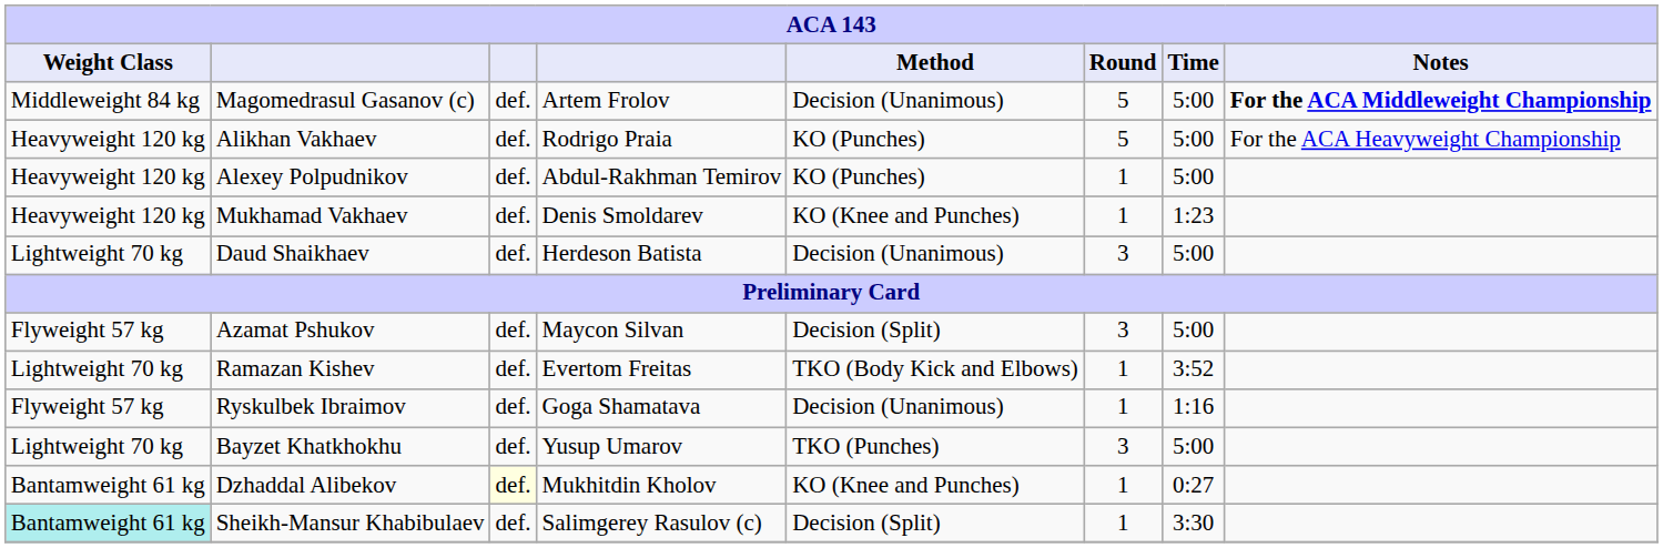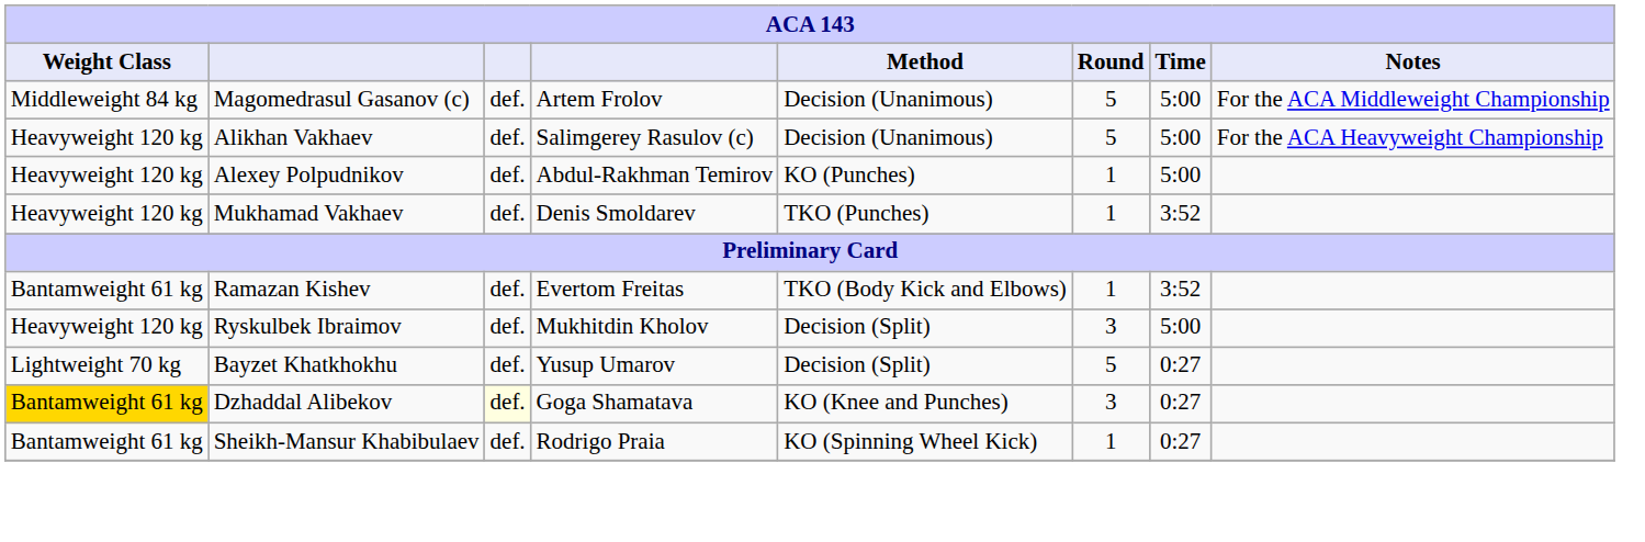Magomedrasul Gasanov (c) | Notes: bold -> normal
Alikhan Vakhaev | column 4: Rodrigo Praia -> Salimgerey Rasulov (c)
Alikhan Vakhaev | Method: KO (Punches) -> Decision (Unanimous)
Mukhamad Vakhaev | Method: KO (Knee and Punches) -> TKO (Punches)
Mukhamad Vakhaev | Time: 1:23 -> 3:52
- row: Lightweight 70 kg | Daud Shaikhaev | def. | Herdeson Batista | Decision (Unanimous) | 3 | 5:00
- row: Flyweight 57 kg | Azamat Pshukov | def. | Maycon Silvan | Decision (Split) | 3 | 5:00
Ramazan Kishev | Weight Class: Lightweight 70 kg -> Bantamweight 61 kg
Ryskulbek Ibraimov | Weight Class: Flyweight 57 kg -> Heavyweight 120 kg
Ryskulbek Ibraimov | column 4: Goga Shamatava -> Mukhitdin Kholov
Ryskulbek Ibraimov | Method: Decision (Unanimous) -> Decision (Split)
Ryskulbek Ibraimov | Round: 1 -> 3
Ryskulbek Ibraimov | Time: 1:16 -> 5:00
Bayzet Khatkhokhu | Method: TKO (Punches) -> Decision (Split)
Bayzet Khatkhokhu | Round: 3 -> 5
Bayzet Khatkhokhu | Time: 5:00 -> 0:27
Dzhaddal Alibekov | Weight Class: no background -> gold background
Dzhaddal Alibekov | column 4: Mukhitdin Kholov -> Goga Shamatava
Dzhaddal Alibekov | Round: 1 -> 3
Sheikh-Mansur Khabibulaev | Weight Class: paleturquoise background -> no background
Sheikh-Mansur Khabibulaev | column 4: Salimgerey Rasulov (c) -> Rodrigo Praia
Sheikh-Mansur Khabibulaev | Method: Decision (Split) -> KO (Spinning Wheel Kick)
Sheikh-Mansur Khabibulaev | Time: 3:30 -> 0:27
